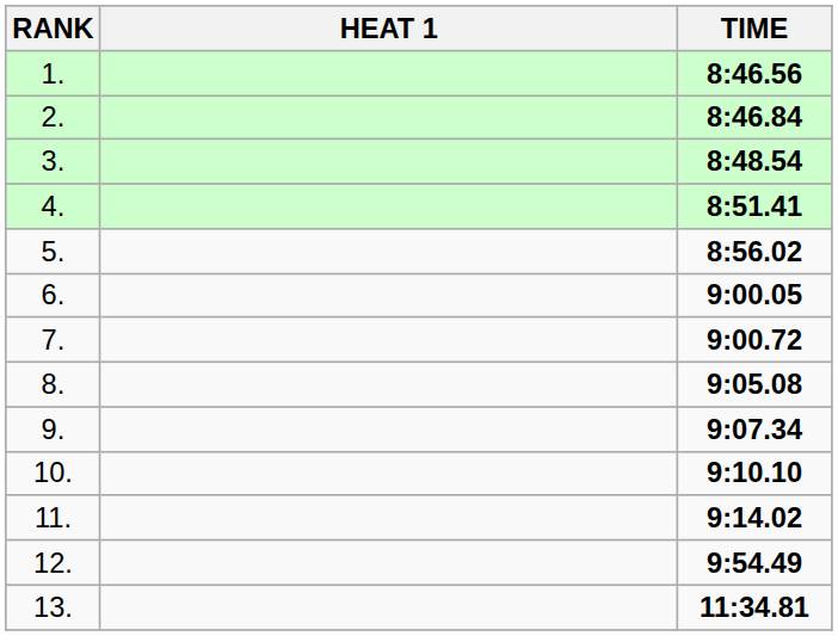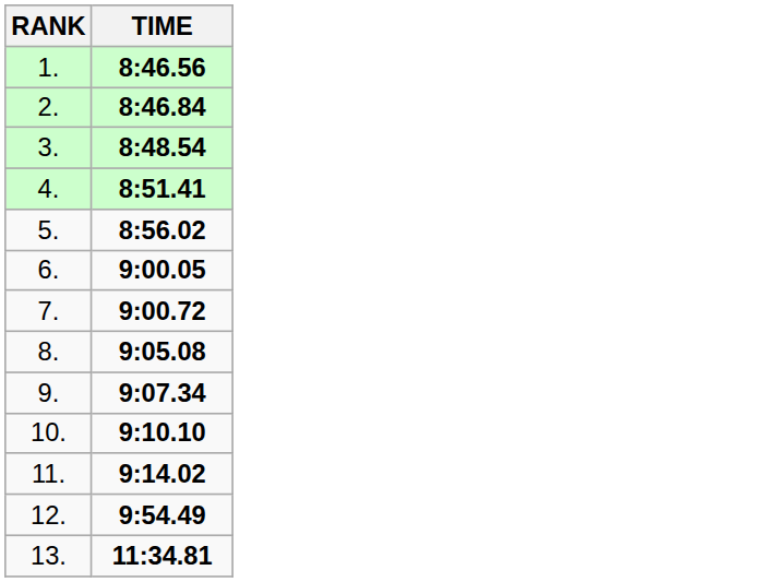- column: HEAT 1
